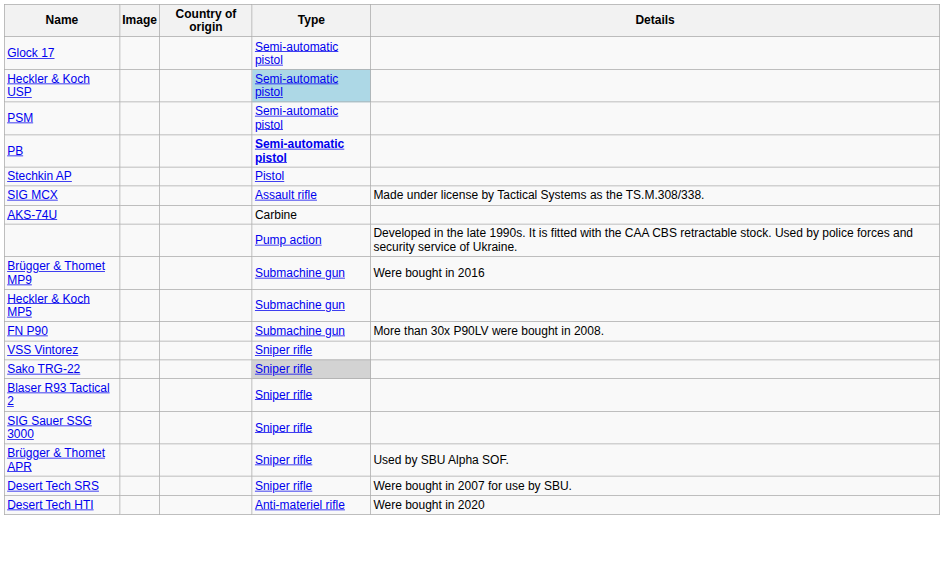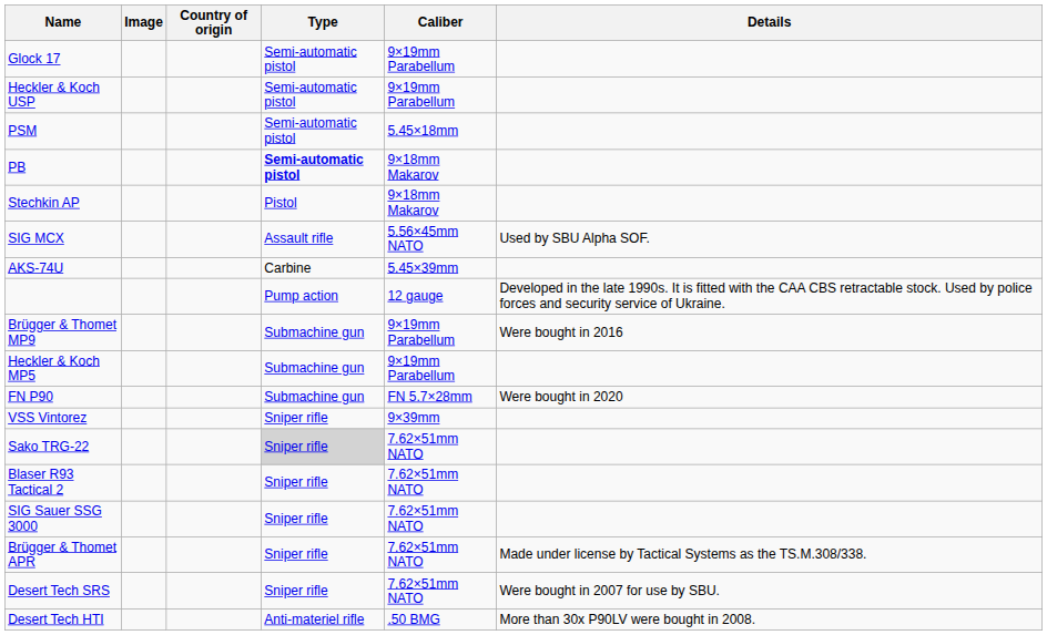+ column: Caliber | 9×19mm Parabellum | 9×19mm Parabellum | 5.45×18mm | 9×18mm Makarov | 9×18mm Makarov | 5.56×45mm NATO | 5.45×39mm | 12 gauge | 9×19mm Parabellum | 9×19mm Parabellum | FN 5.7×28mm | 9×39mm | 7.62×51mm NATO | 7.62×51mm NATO | 7.62×51mm NATO | 7.62×51mm NATO | 7.62×51mm NATO | .50 BMG
Heckler & Koch USP | Type: lightblue background -> no background
SIG MCX | Details: Made under license by Tactical Systems as the TS.M.308/338. -> Used by SBU Alpha SOF.
FN P90 | Details: More than 30x P90LV were bought in 2008. -> Were bought in 2020
Brügger & Thomet APR | Details: Used by SBU Alpha SOF. -> Made under license by Tactical Systems as the TS.M.308/338.
Desert Tech HTI | Details: Were bought in 2020 -> More than 30x P90LV were bought in 2008.
